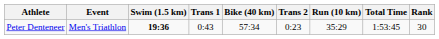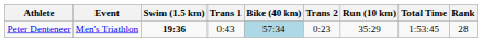Peter Denteneer | Bike (40 km): no background -> lightblue background
Peter Denteneer | Rank: 30 -> 28
